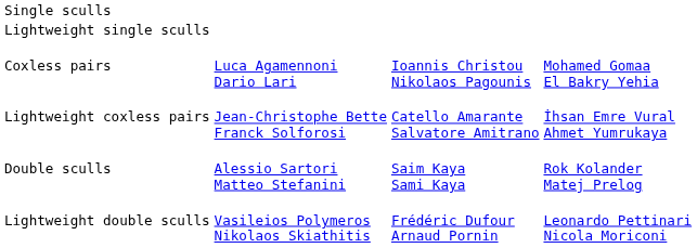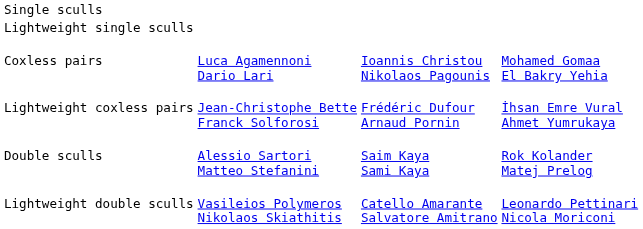Lightweight coxless pairs | column 3: Catello Amarante Salvatore Amitrano -> Frédéric Dufour Arnaud Pornin
Lightweight double sculls | column 3: Frédéric Dufour Arnaud Pornin -> Catello Amarante Salvatore Amitrano
